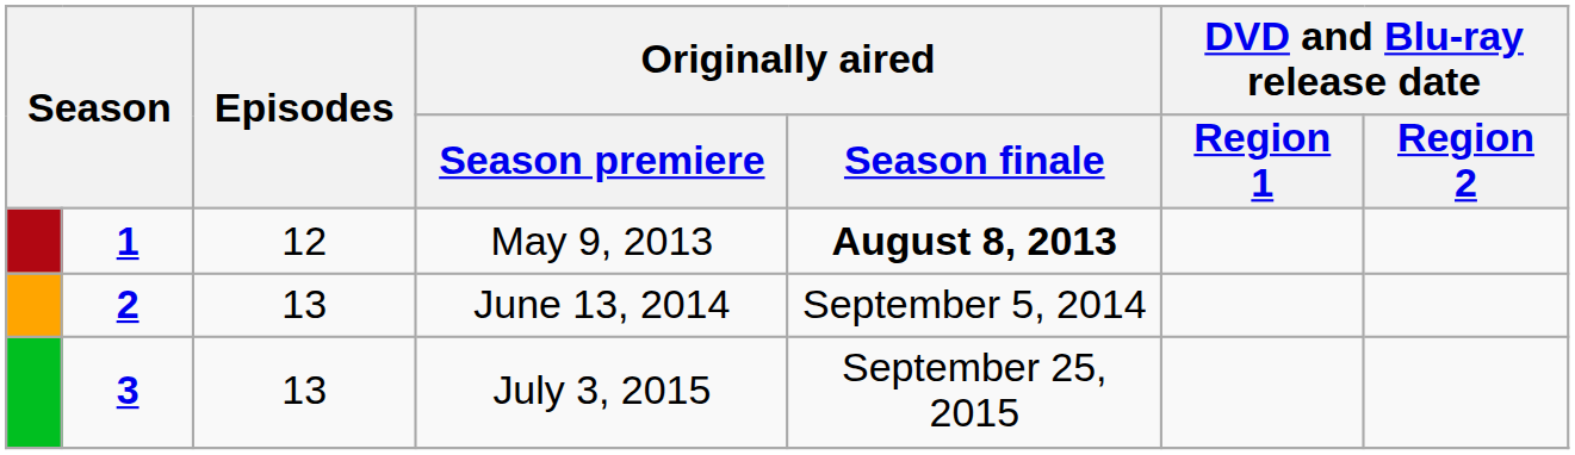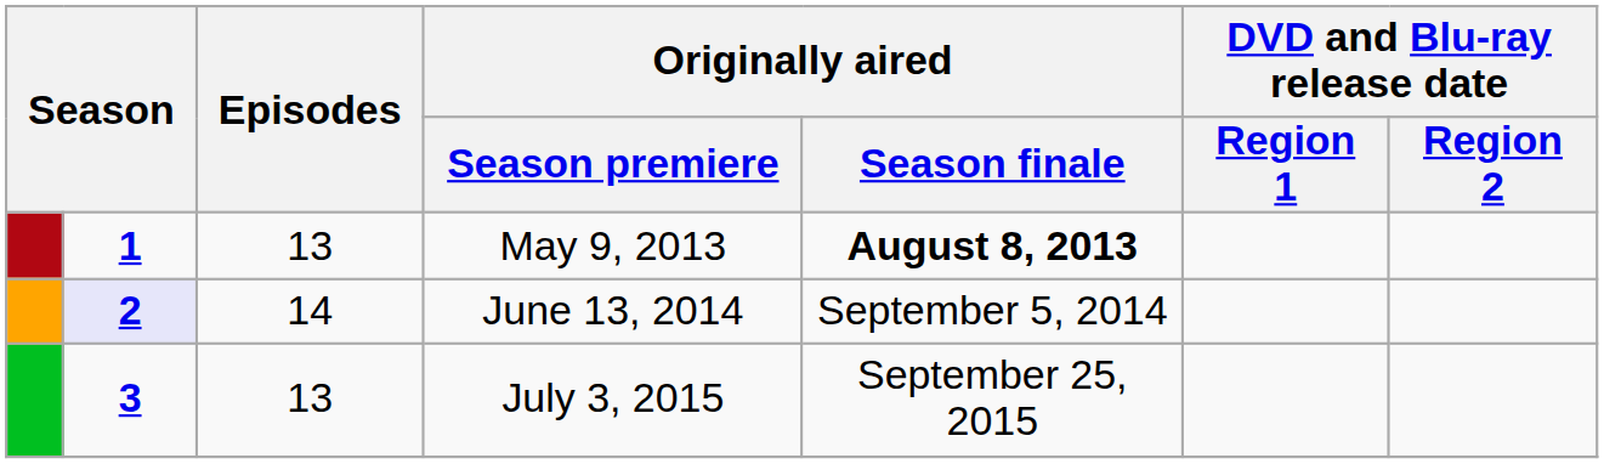May 9, 2013 | Episodes: 12 -> 13
June 13, 2014 | column 2: no background -> lavender background
June 13, 2014 | Episodes: 13 -> 14
